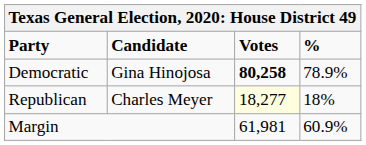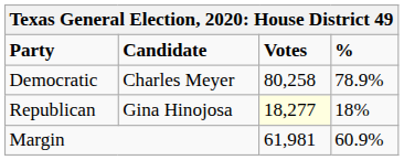Democratic | Candidate: Gina Hinojosa -> Charles Meyer
Democratic | Votes: bold -> normal
Republican | Candidate: Charles Meyer -> Gina Hinojosa
